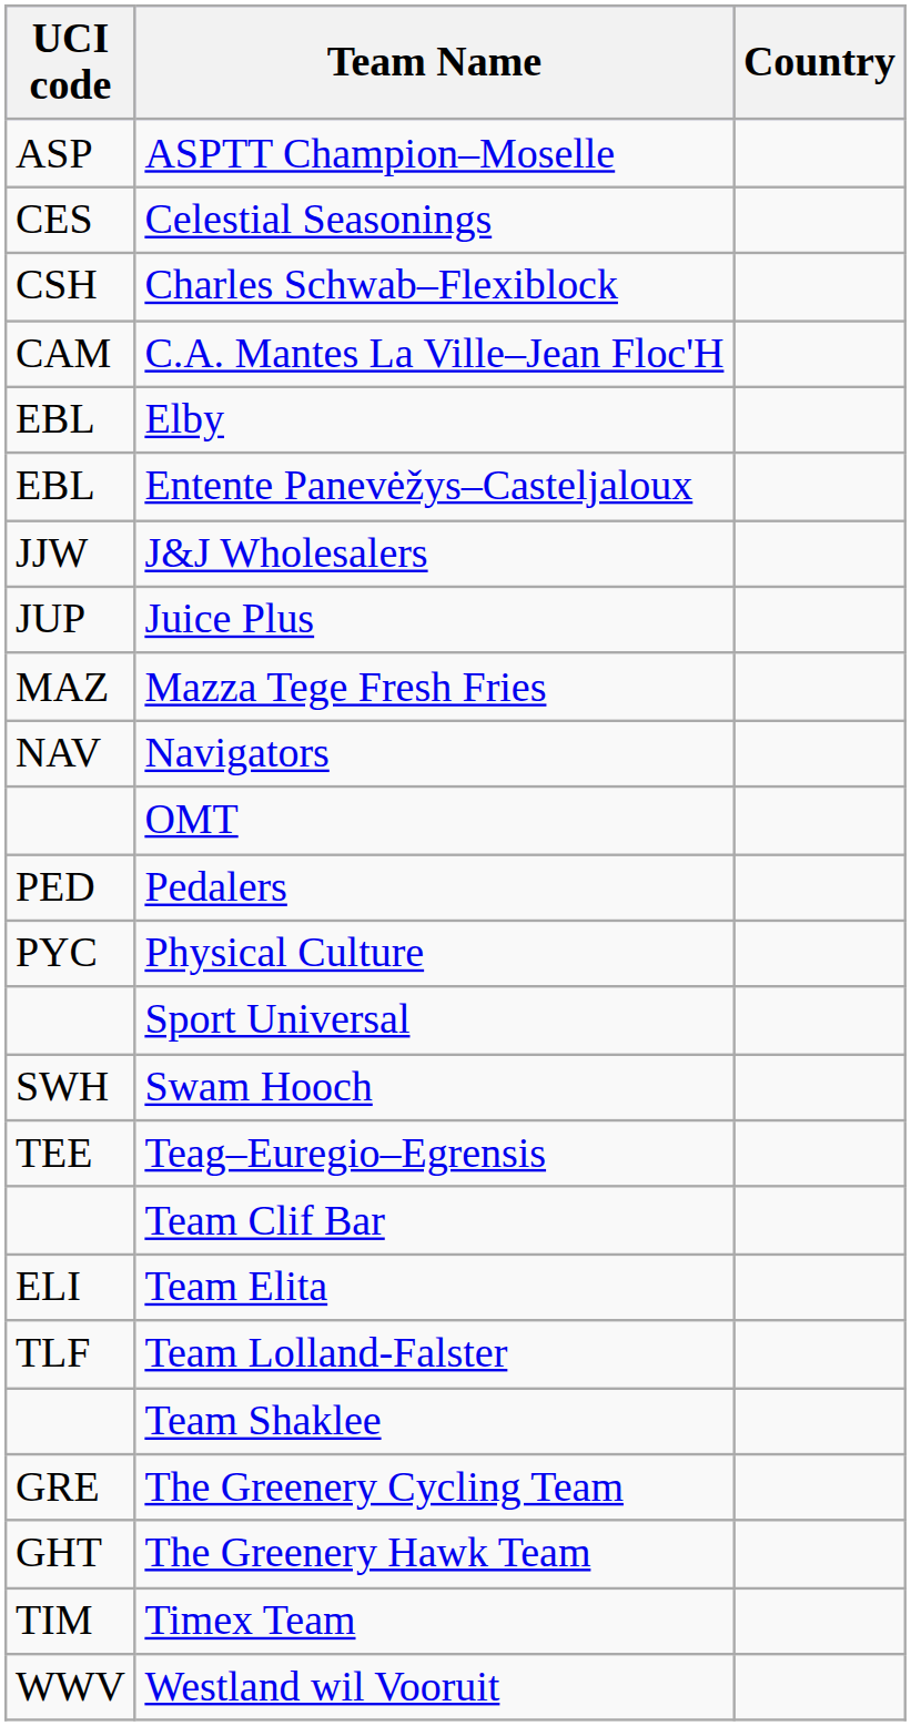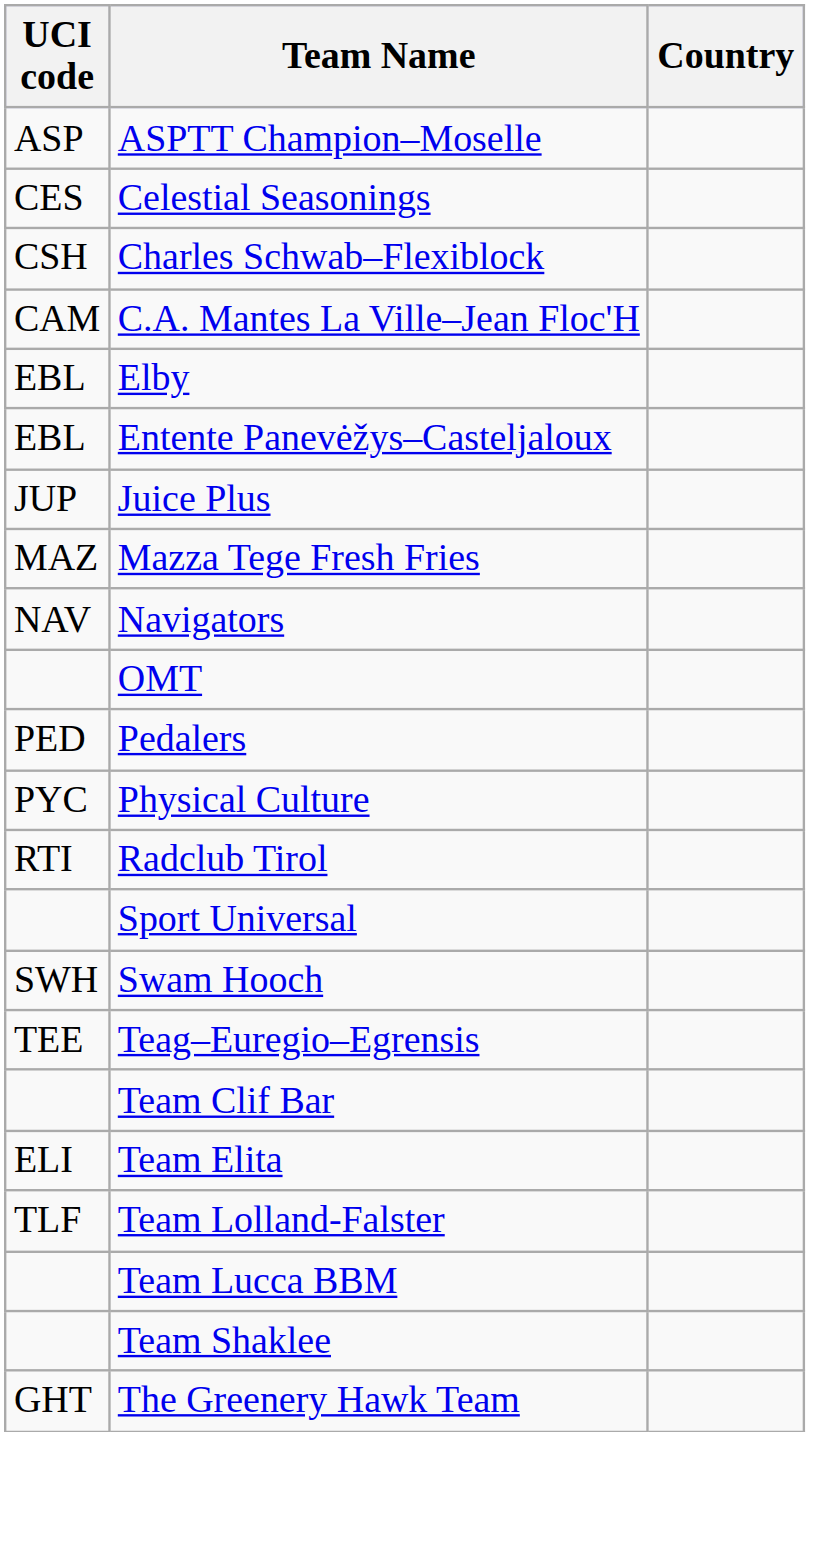- row: JJW | J&J Wholesalers
+ row: RTI | Radclub Tirol
+ row: Team Lucca BBM
- row: GRE | The Greenery Cycling Team
- row: TIM | Timex Team
- row: WWV | Westland wil Vooruit
